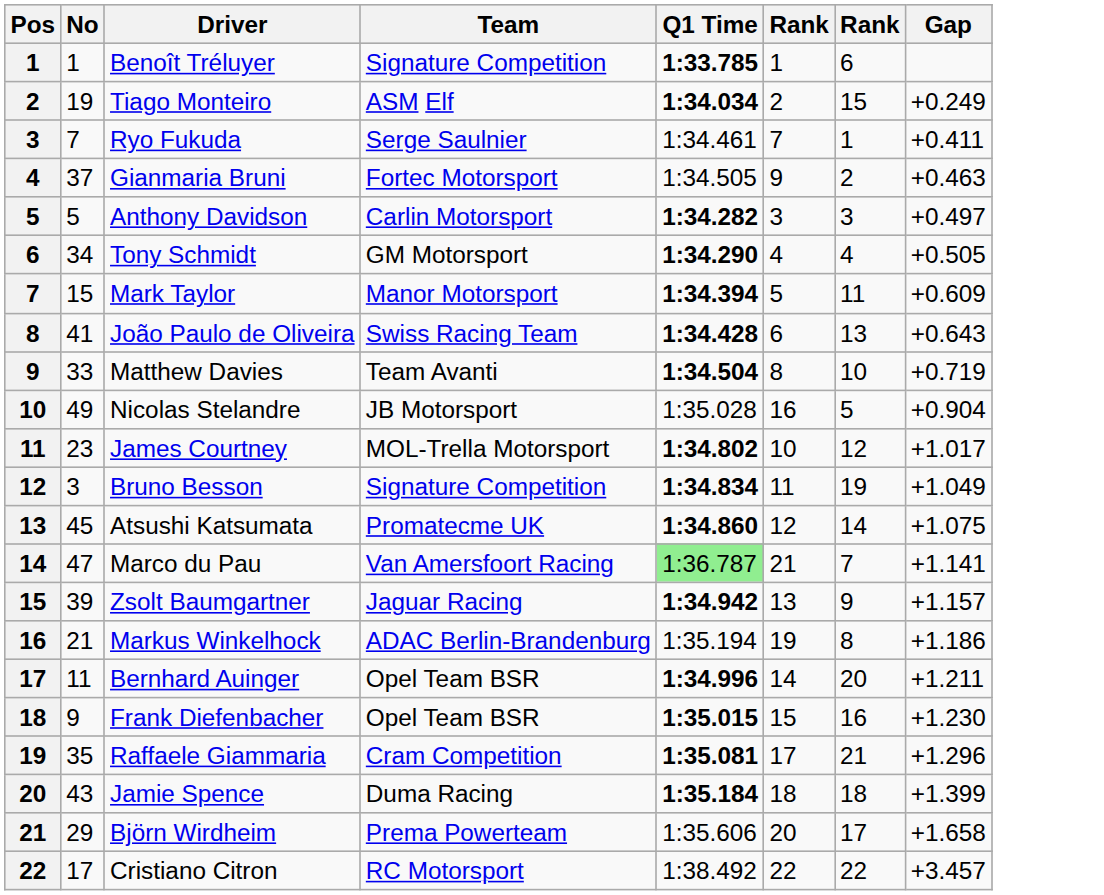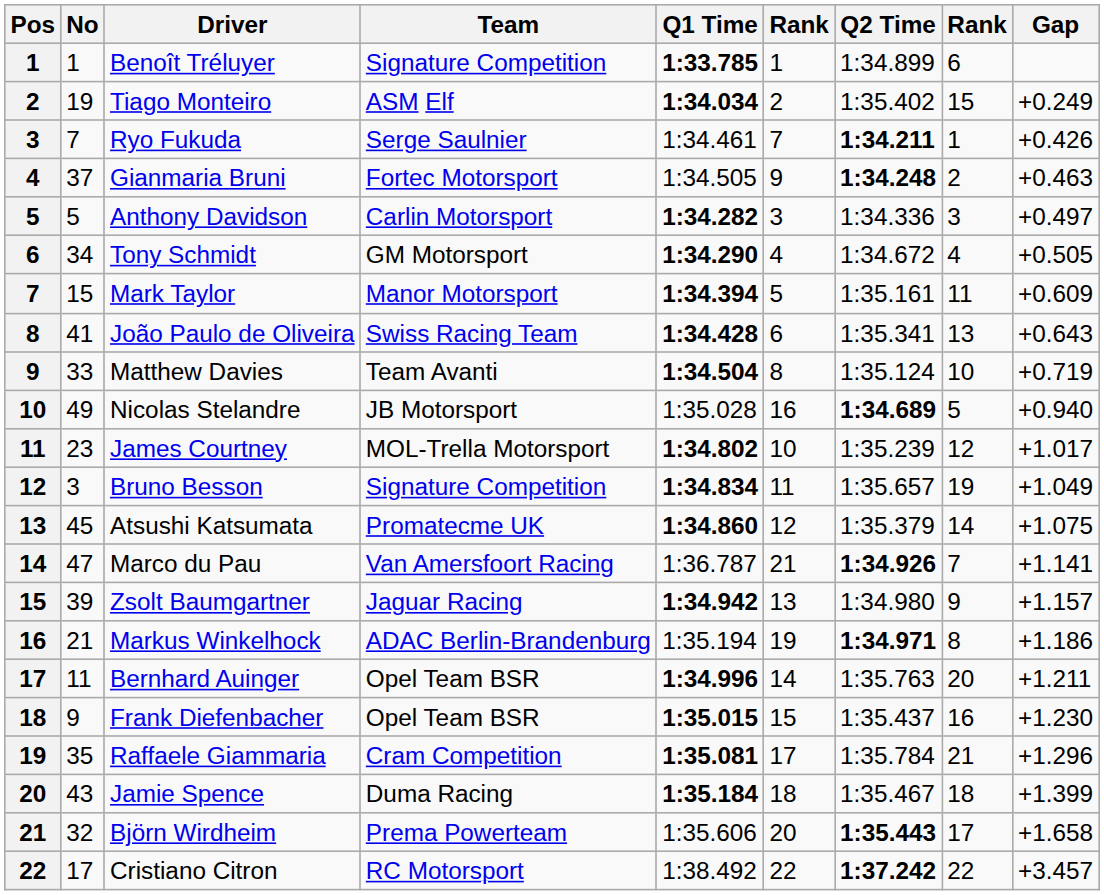+ column: Q2 Time | 1:34.899 | 1:35.402 | 1:34.211 | 1:34.248 | 1:34.336 | 1:34.672 | 1:35.161 | 1:35.341 | 1:35.124 | 1:34.689 | 1:35.239 | 1:35.657 | 1:35.379 | 1:34.926 | 1:34.980 | 1:34.971 | 1:35.763 | 1:35.437 | 1:35.784 | 1:35.467 | 1:35.443 | 1:37.242
Ryo Fukuda | Gap: +0.411 -> +0.426
Nicolas Stelandre | Gap: +0.904 -> +0.940
Marco du Pau | Q1 Time: lightgreen background -> no background
Björn Wirdheim | No: 29 -> 32
